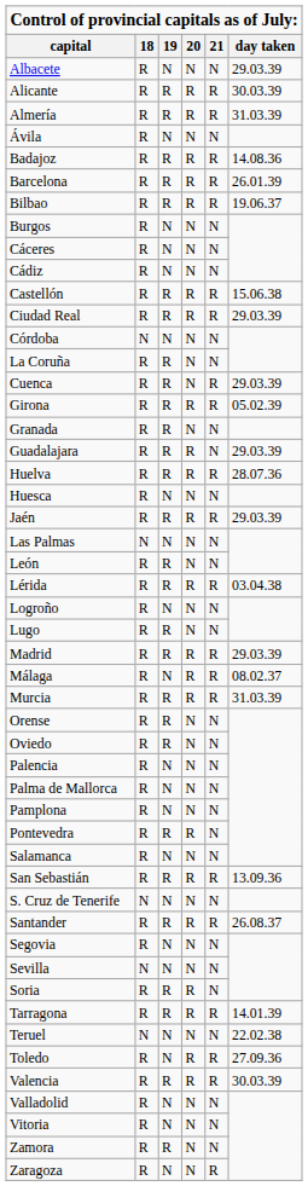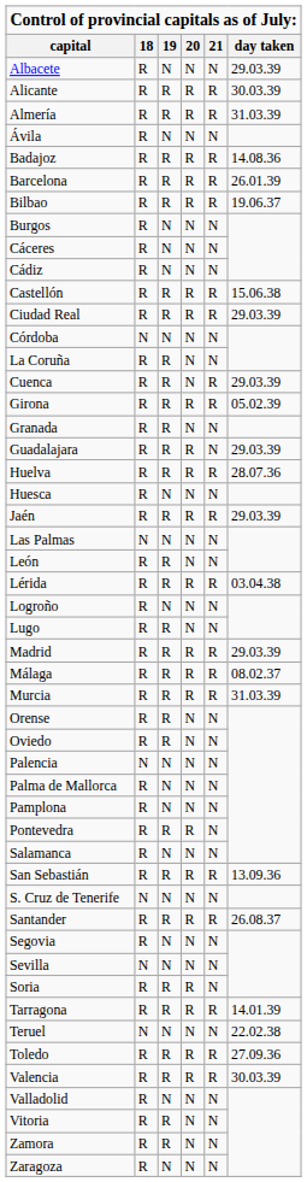Málaga | 19: N -> R
Palencia | 18: R -> N
Toledo | 19: N -> R
Vitoria | 19: N -> R
Zaragoza | 21: R -> N
